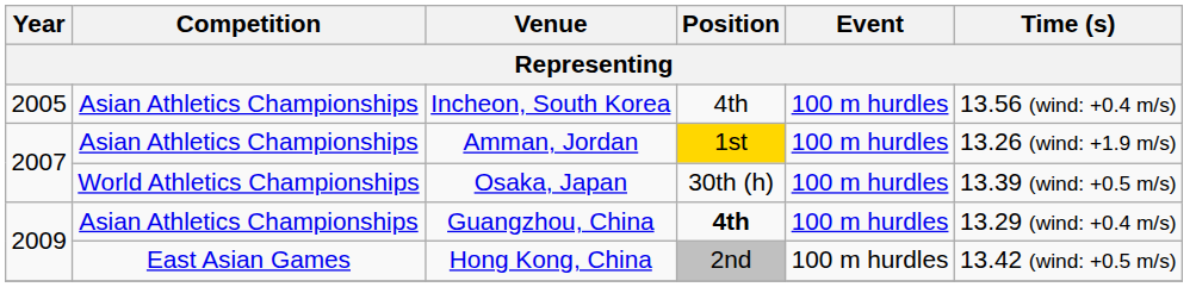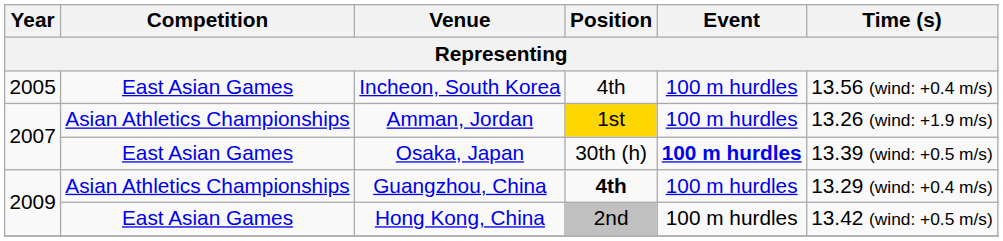Incheon, South Korea | Competition: Asian Athletics Championships -> East Asian Games
Osaka, Japan | Competition: World Athletics Championships -> East Asian Games
Osaka, Japan | Event: normal -> bold
